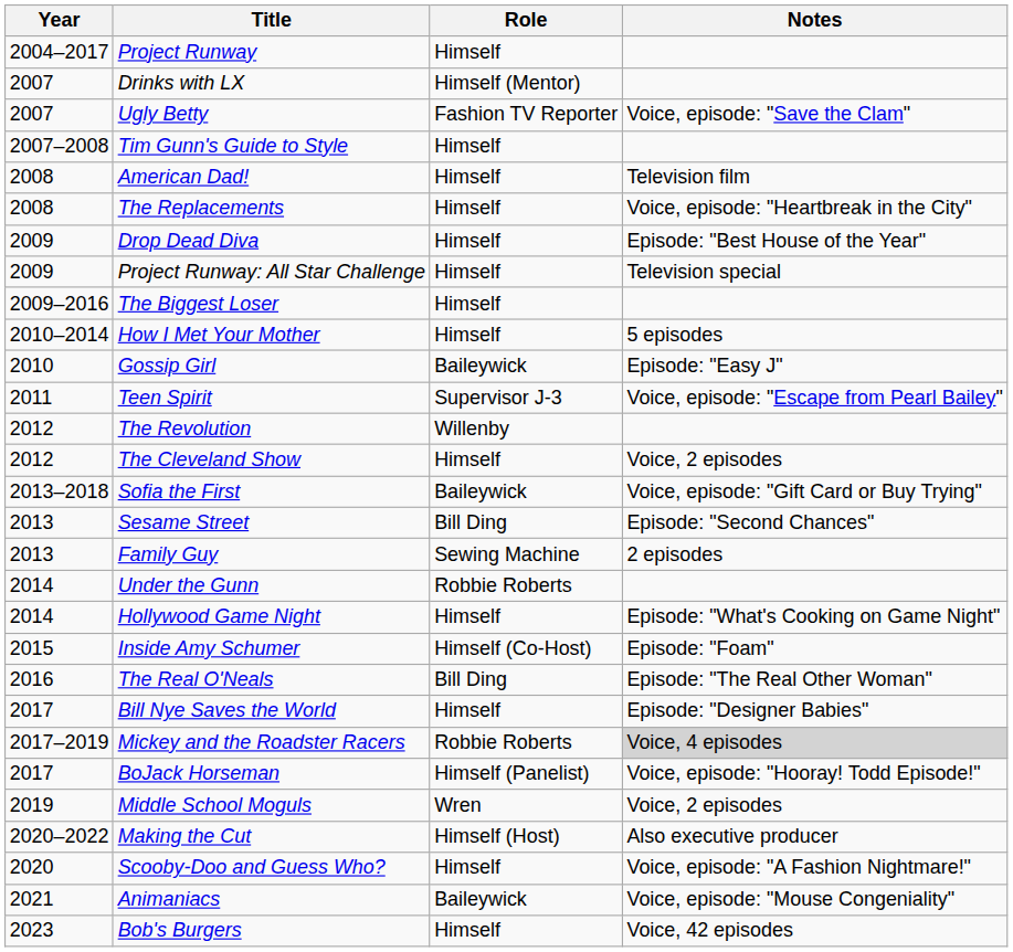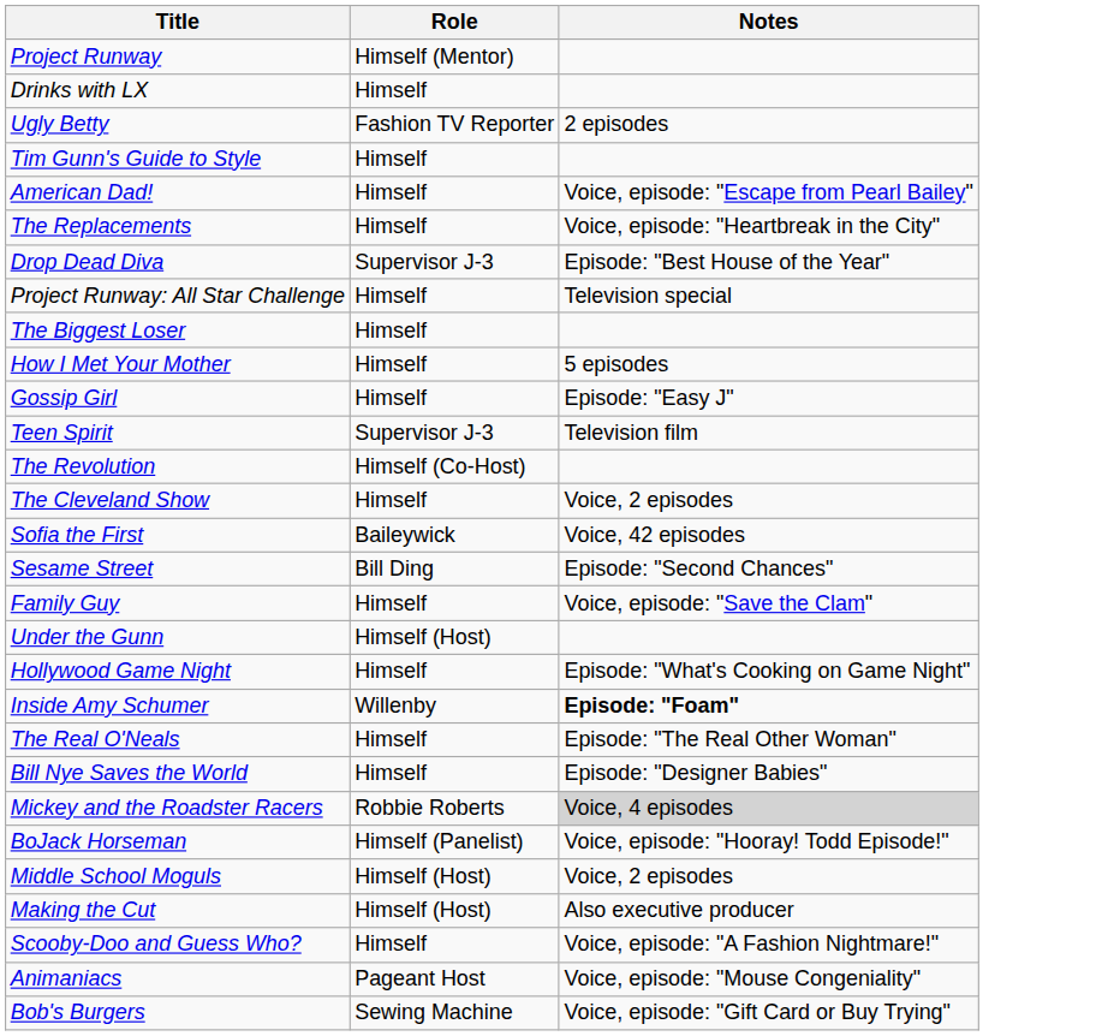- column: Year | 2004–2017 | 2007 | 2007 | 2007–2008 | 2008 | 2008 | 2009 | 2009 | 2009–2016 | 2010–2014 | 2010 | 2011 | 2012 | 2012 | 2013–2018 | 2013 | 2013 | 2014 | 2014 | 2015 | 2016 | 2017 | 2017–2019 | 2017 | 2019 | 2020–2022 | 2020 | 2021 | 2023
Project Runway | Role: Himself -> Himself (Mentor)
Drinks with LX | Role: Himself (Mentor) -> Himself
Ugly Betty | Notes: Voice, episode: "Save the Clam" -> 2 episodes
American Dad! | Notes: Television film -> Voice, episode: "Escape from Pearl Bailey"
Drop Dead Diva | Role: Himself -> Supervisor J-3
Gossip Girl | Role: Baileywick -> Himself
Teen Spirit | Notes: Voice, episode: "Escape from Pearl Bailey" -> Television film
The Revolution | Role: Willenby -> Himself (Co-Host)
Sofia the First | Notes: Voice, episode: "Gift Card or Buy Trying" -> Voice, 42 episodes
Family Guy | Role: Sewing Machine -> Himself
Family Guy | Notes: 2 episodes -> Voice, episode: "Save the Clam"
Under the Gunn | Role: Robbie Roberts -> Himself (Host)
Inside Amy Schumer | Role: Himself (Co-Host) -> Willenby
Inside Amy Schumer | Notes: normal -> bold
The Real O'Neals | Role: Bill Ding -> Himself
Middle School Moguls | Role: Wren -> Himself (Host)
Animaniacs | Role: Baileywick -> Pageant Host
Bob's Burgers | Role: Himself -> Sewing Machine
Bob's Burgers | Notes: Voice, 42 episodes -> Voice, episode: "Gift Card or Buy Trying"
